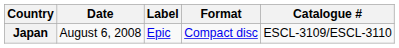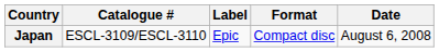columns swapped: Date <-> Catalogue #
